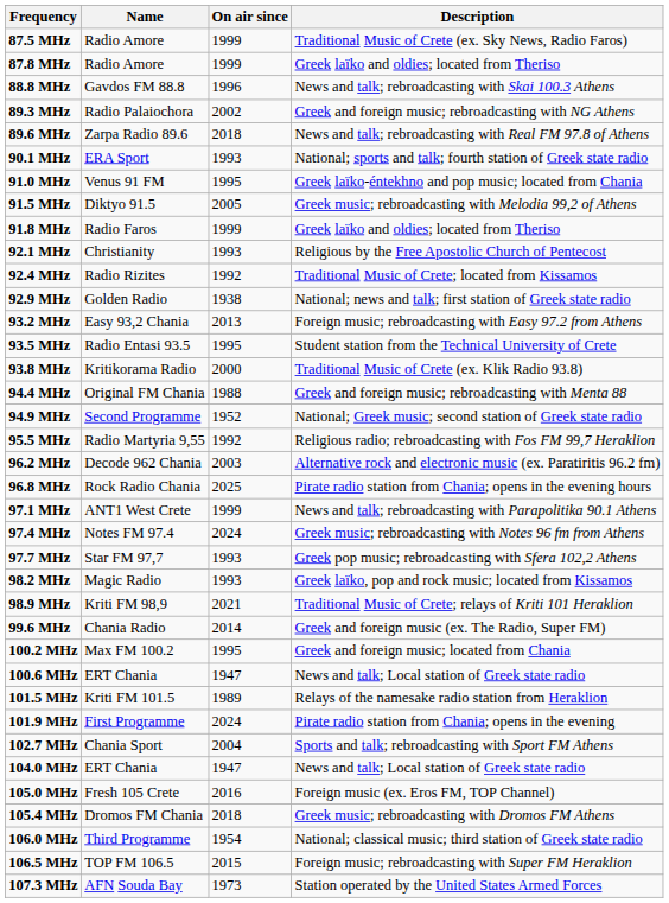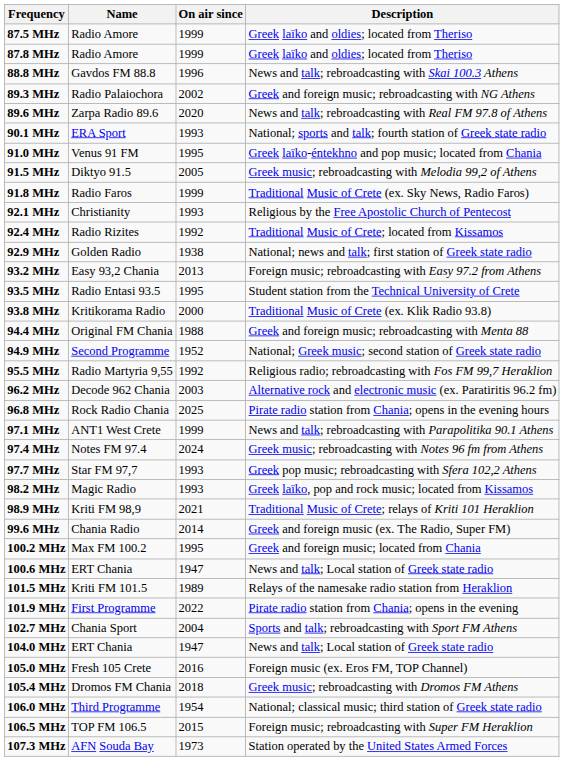87.5 MHz | Description: Traditional Music of Crete (ex. Sky News, Radio Faros) -> Greek laïko and oldies; located from Theriso
89.6 MHz | On air since: 2018 -> 2020
91.8 MHz | Description: Greek laïko and oldies; located from Theriso -> Traditional Music of Crete (ex. Sky News, Radio Faros)
101.9 MHz | On air since: 2024 -> 2022
